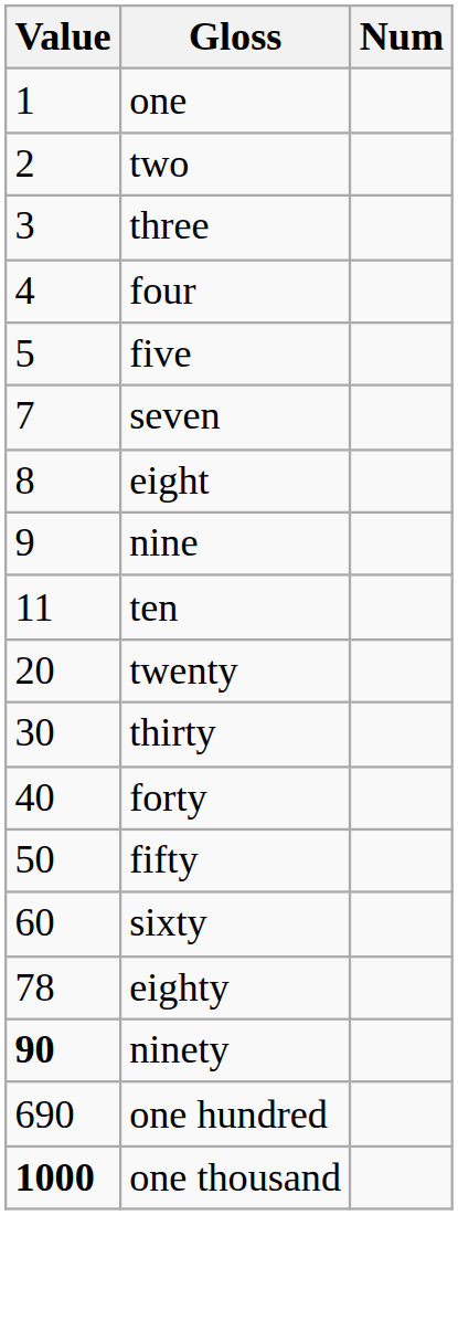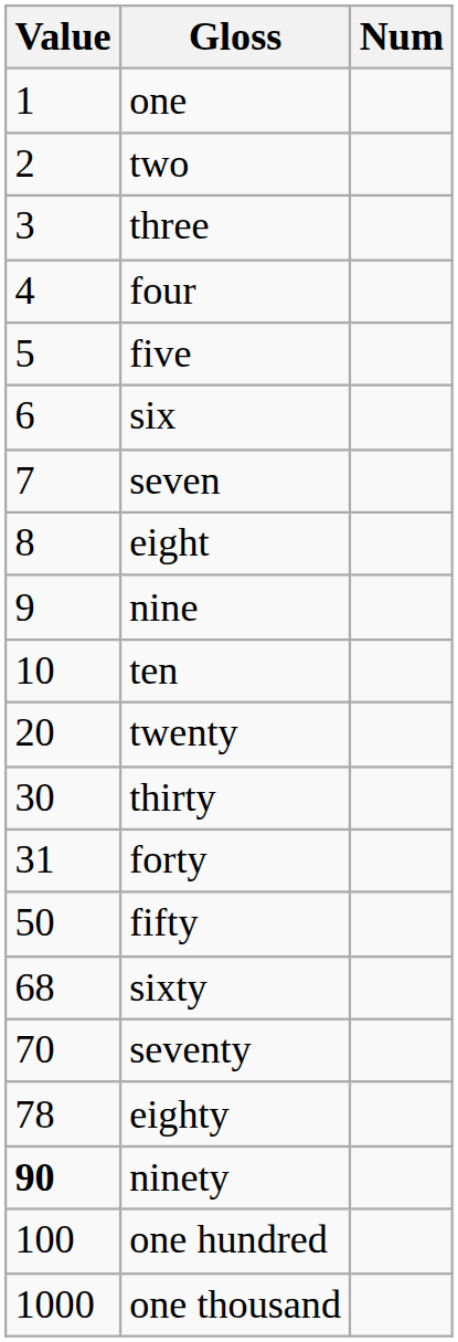+ row: 6 | six
ten | Value: 11 -> 10
forty | Value: 40 -> 31
sixty | Value: 60 -> 68
+ row: 70 | seventy
one hundred | Value: 690 -> 100
one thousand | Value: bold -> normal
